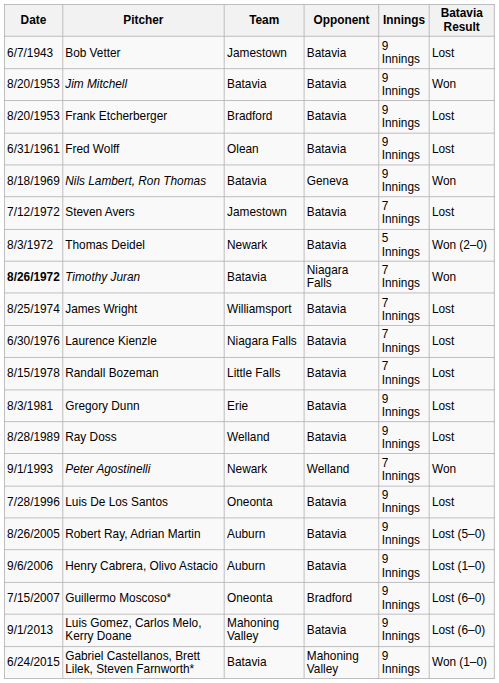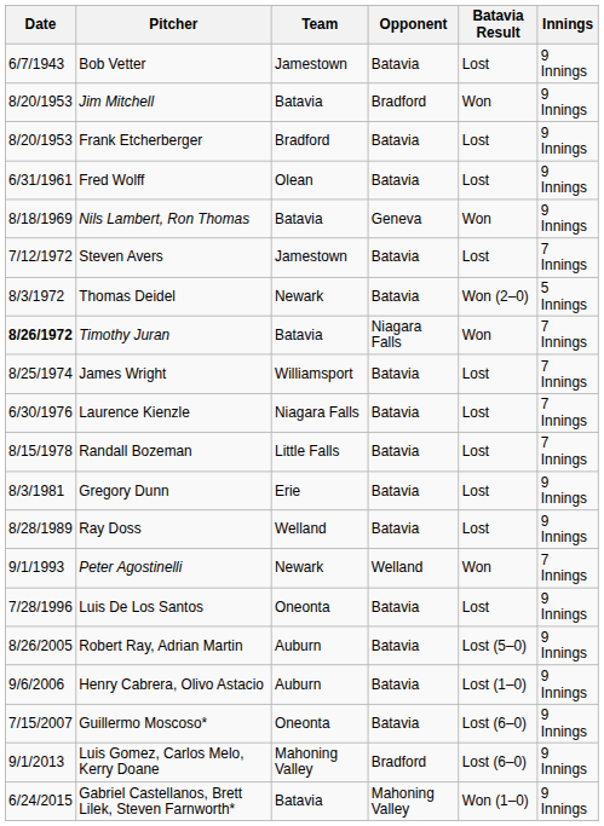columns swapped: Batavia Result <-> Innings
Jim Mitchell | Opponent: Batavia -> Bradford
Guillermo Moscoso* | Opponent: Bradford -> Batavia
Luis Gomez, Carlos Melo, Kerry Doane | Opponent: Batavia -> Bradford
